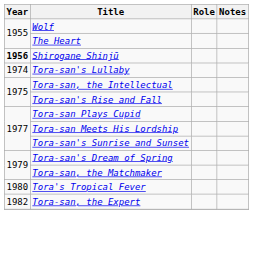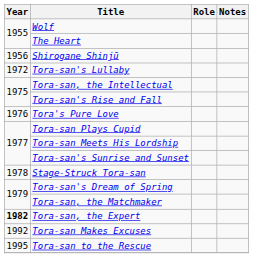Shirogane Shinjū | Year: bold -> normal
Tora-san's Lullaby | Year: 1974 -> 1972
+ row: 1976 | Tora's Pure Love
+ row: 1978 | Stage-Struck Tora-san
- row: 1980 | Tora's Tropical Fever
Tora-san, the Expert | Year: normal -> bold
+ row: 1992 | Tora-san Makes Excuses
+ row: 1995 | Tora-san to the Rescue
